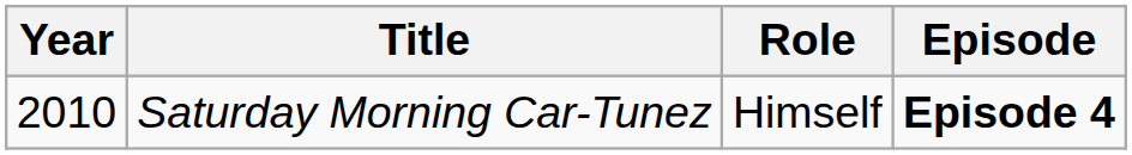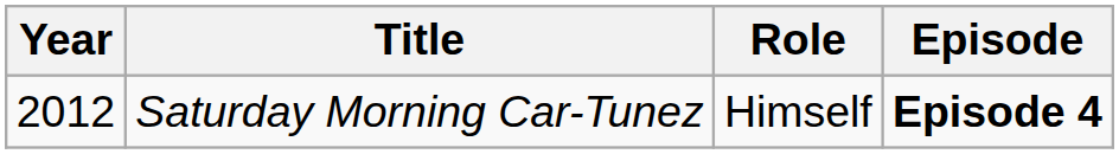Saturday Morning Car-Tunez | Year: 2010 -> 2012
